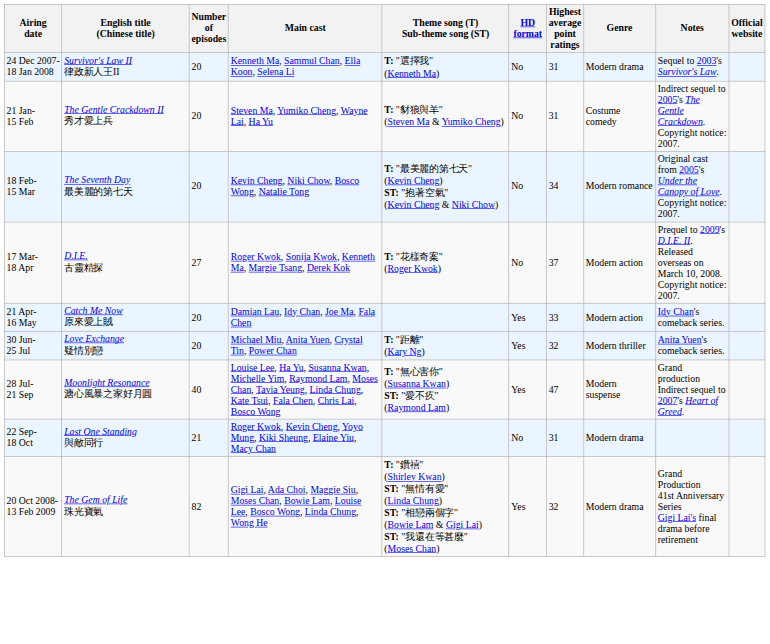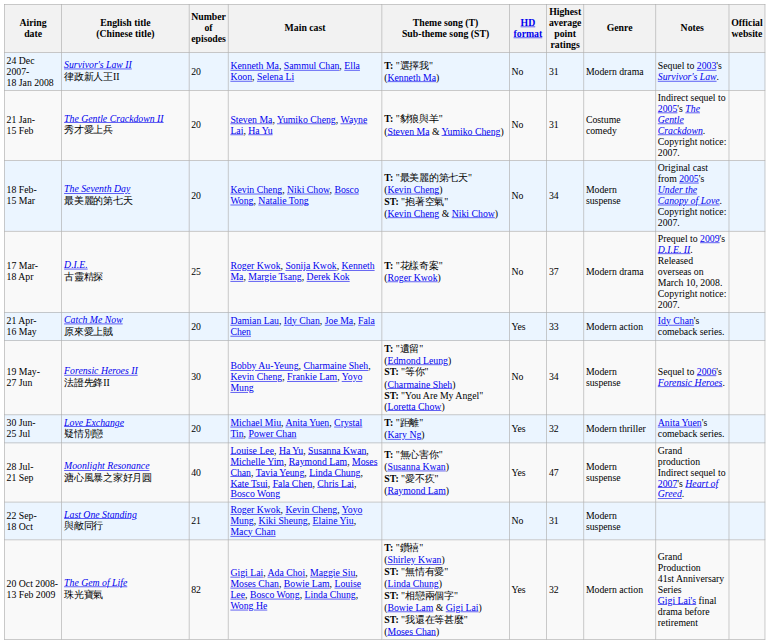18 Feb- 15 Mar | Genre: Modern romance -> Modern suspense
17 Mar- 18 Apr | Number of episodes: 27 -> 25
17 Mar- 18 Apr | Genre: Modern action -> Modern drama
+ row: 19 May- 27 Jun | Forensic Heroes II 法證先鋒II | 30 | Bobby Au-Yeung, Charmaine Sheh, Kevin Cheng, Frankie Lam, Yoyo Mung | T: "遺留" (Edmond Leung) ST: "等你" (Charmaine Sheh) ST: "You Are My Angel" (Loretta Chow) | No | 34 | Modern suspense | Sequel to 2006's Forensic Heroes.
22 Sep- 18 Oct | Genre: Modern drama -> Modern suspense
20 Oct 2008- 13 Feb 2009 | Genre: Modern drama -> Modern action
